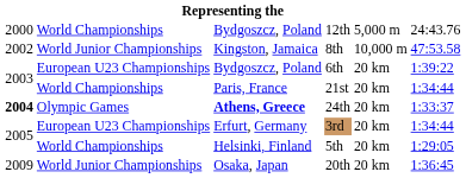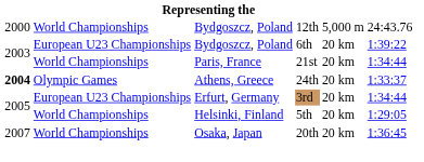- row: 2002 | World Junior Championships | Kingston, Jamaica | 8th | 10,000 m | 47:53.58
24th | column 3: bold -> normal
20th | column 1: 2009 -> 2007
20th | column 2: World Junior Championships -> World Championships
